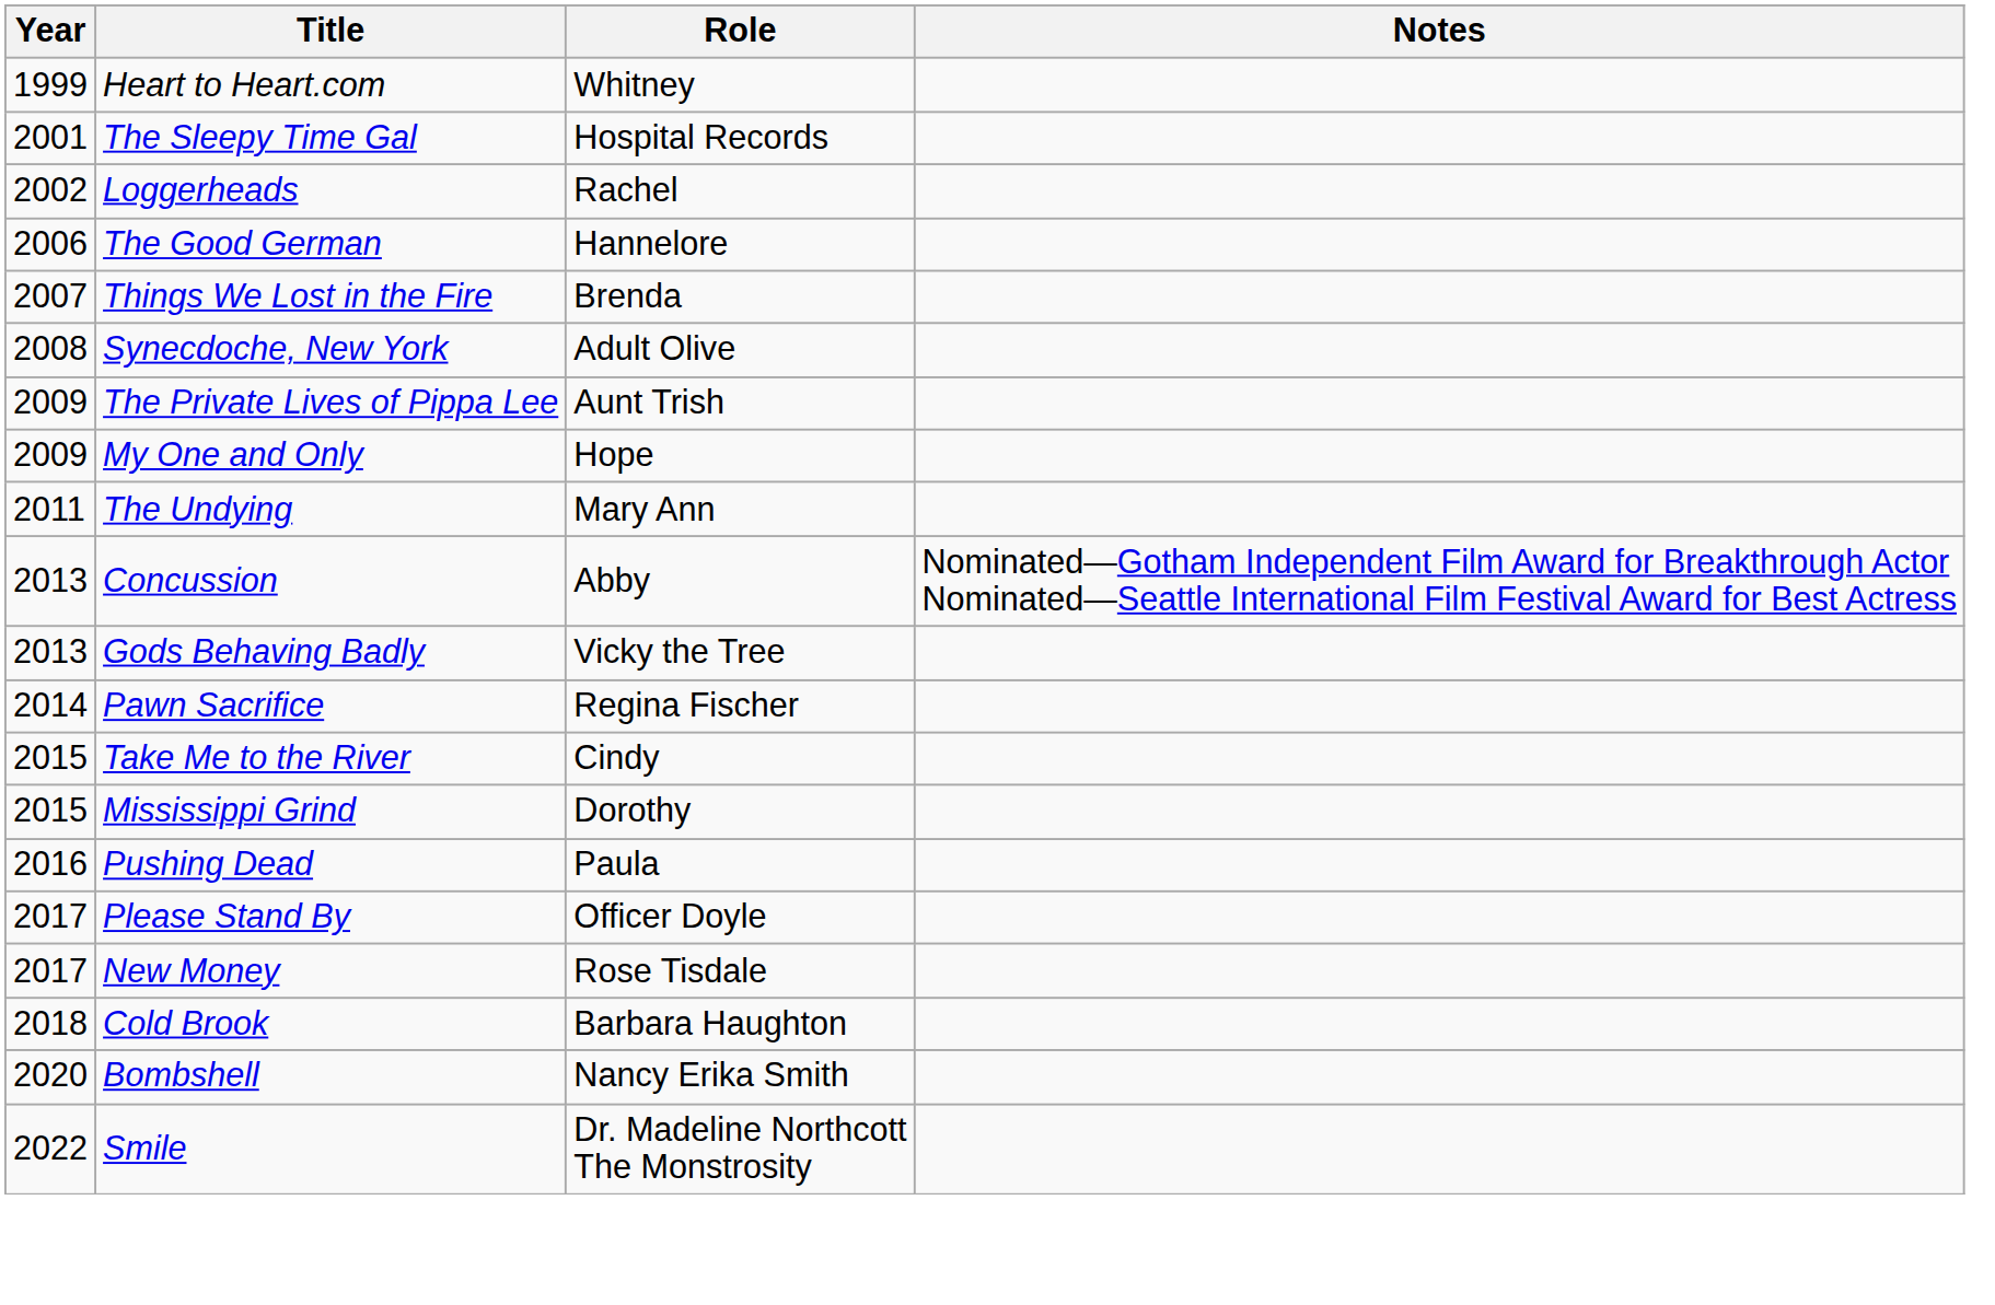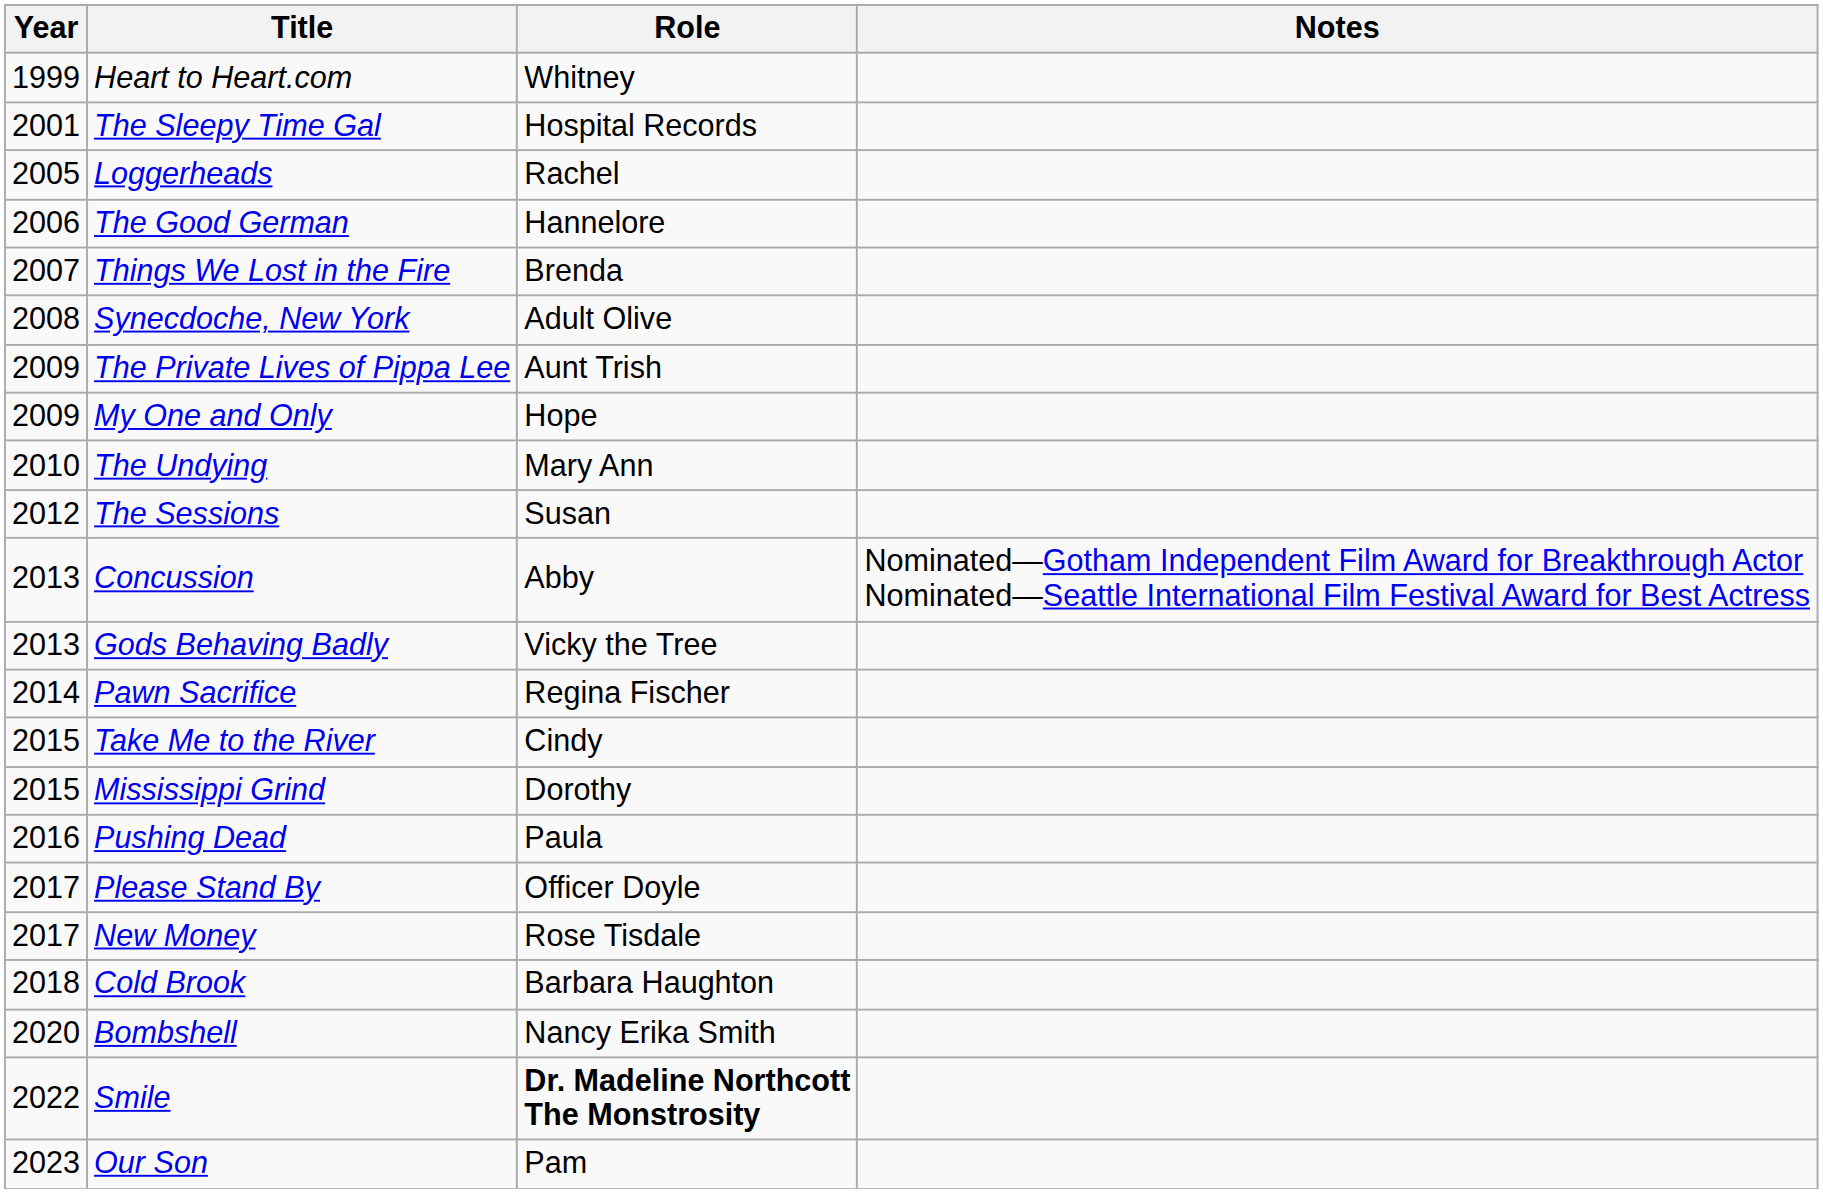Loggerheads | Year: 2002 -> 2005
The Undying | Year: 2011 -> 2010
+ row: 2012 | The Sessions | Susan
Smile | Role: normal -> bold
+ row: 2023 | Our Son | Pam
